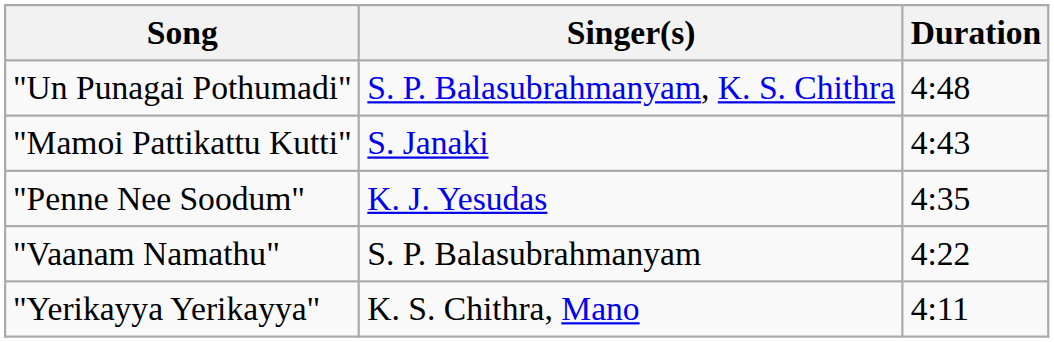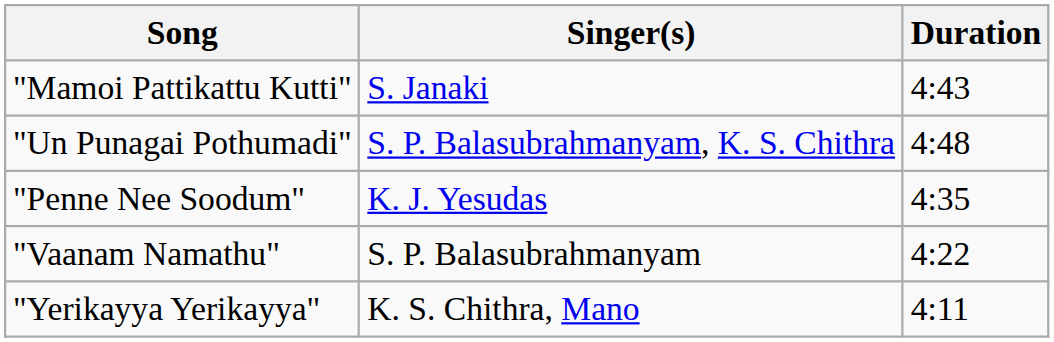rows swapped: "Un Punagai Pothumadi" <-> "Mamoi Pattikattu Kutti"
